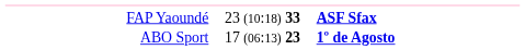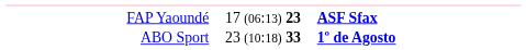FAP Yaoundé | column 2: 23 (10:18) 33 -> 17 (06:13) 23
ABO Sport | column 2: 17 (06:13) 23 -> 23 (10:18) 33
